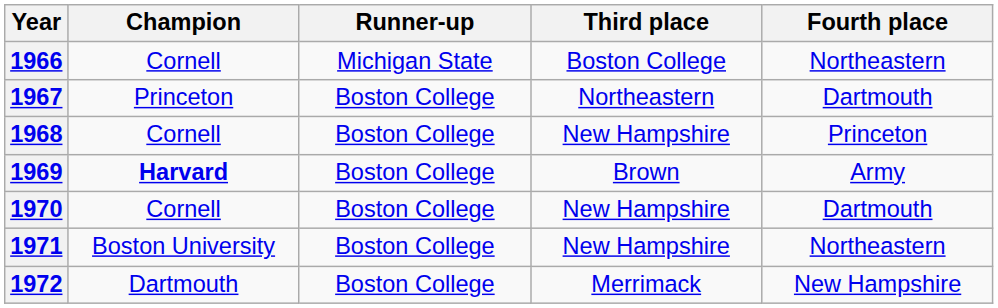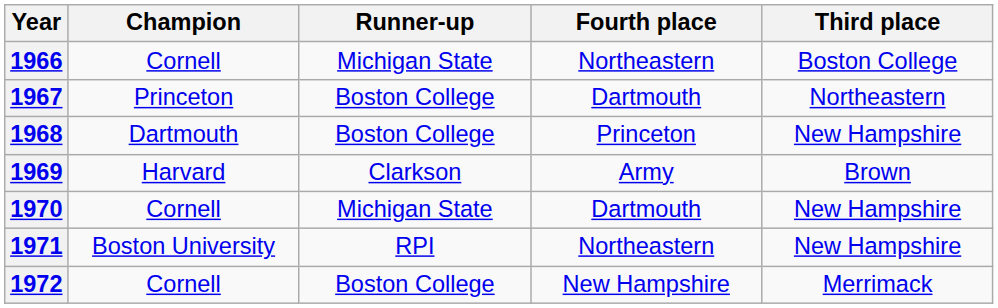columns swapped: Third place <-> Fourth place
1968 | Champion: Cornell -> Dartmouth
1969 | Champion: bold -> normal
1969 | Runner-up: Boston College -> Clarkson
1970 | Runner-up: Boston College -> Michigan State
1971 | Runner-up: Boston College -> RPI
1972 | Champion: Dartmouth -> Cornell
